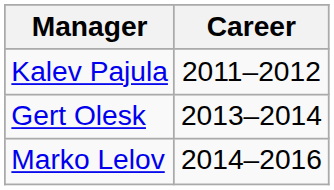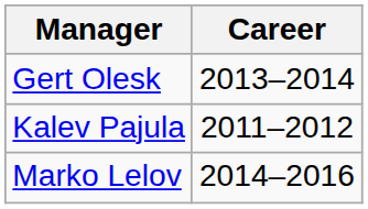rows swapped: Kalev Pajula <-> Gert Olesk
